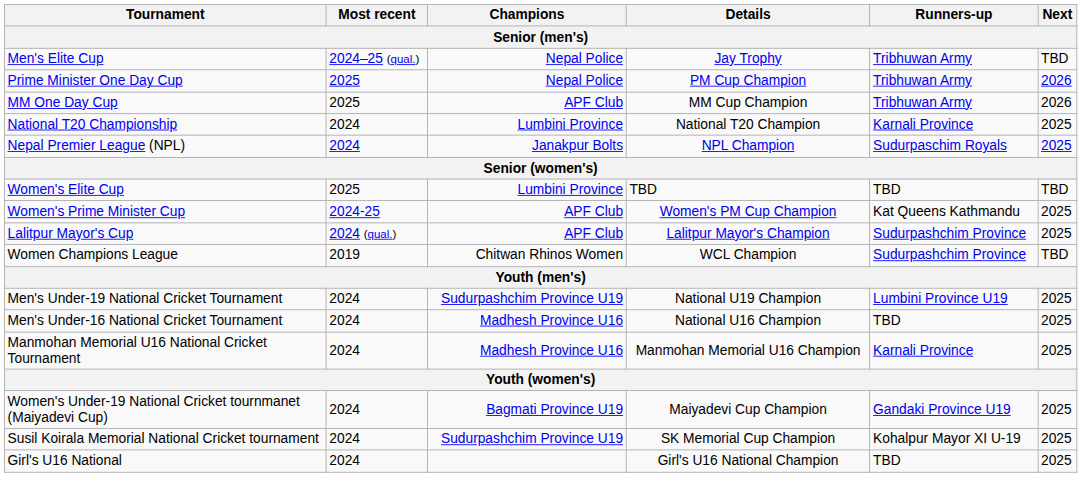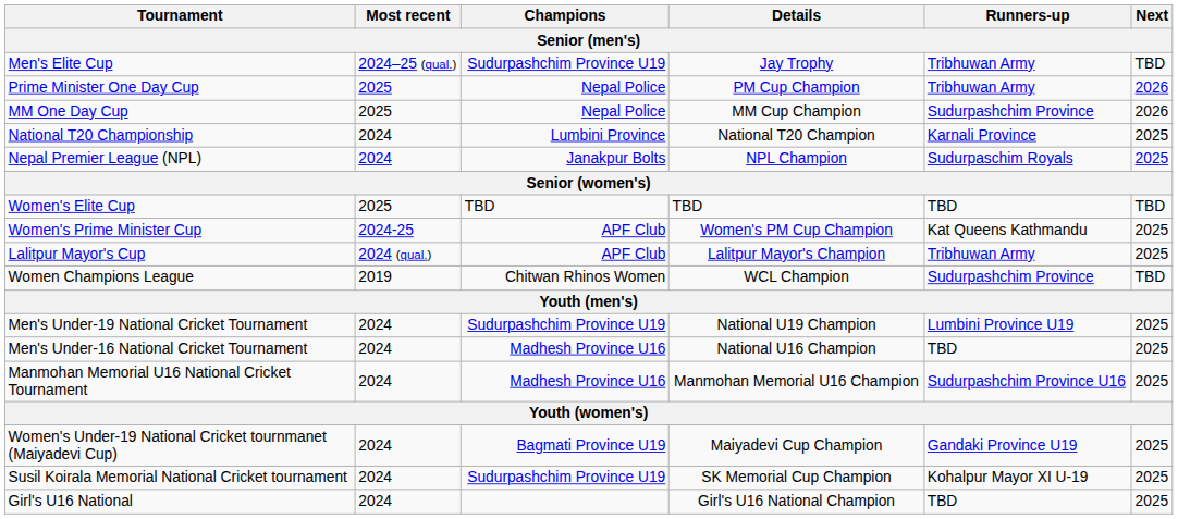Men's Elite Cup | Champions: Nepal Police -> Sudurpashchim Province U19
MM One Day Cup | Champions: APF Club -> Nepal Police
MM One Day Cup | Runners-up: Tribhuwan Army -> Sudurpashchim Province
Women's Elite Cup | Champions: Lumbini Province -> TBD
Lalitpur Mayor's Cup | Runners-up: Sudurpashchim Province -> Tribhuwan Army
Manmohan Memorial U16 National Cricket Tournament | Runners-up: Karnali Province -> Sudurpashchim Province U16
